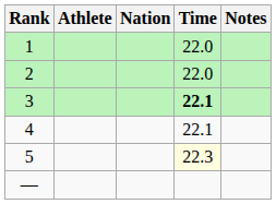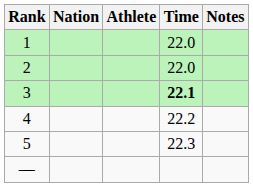columns swapped: Athlete <-> Nation
4 | Time: 22.1 -> 22.2
5 | Time: lightyellow background -> no background
